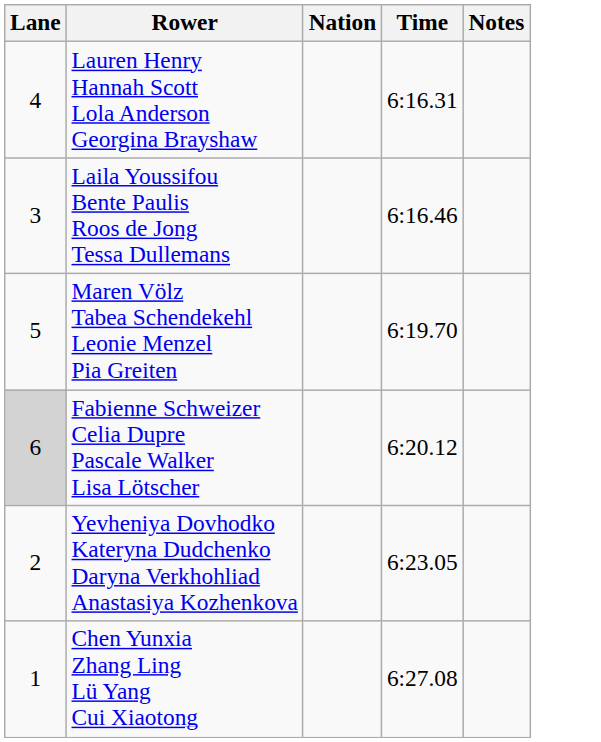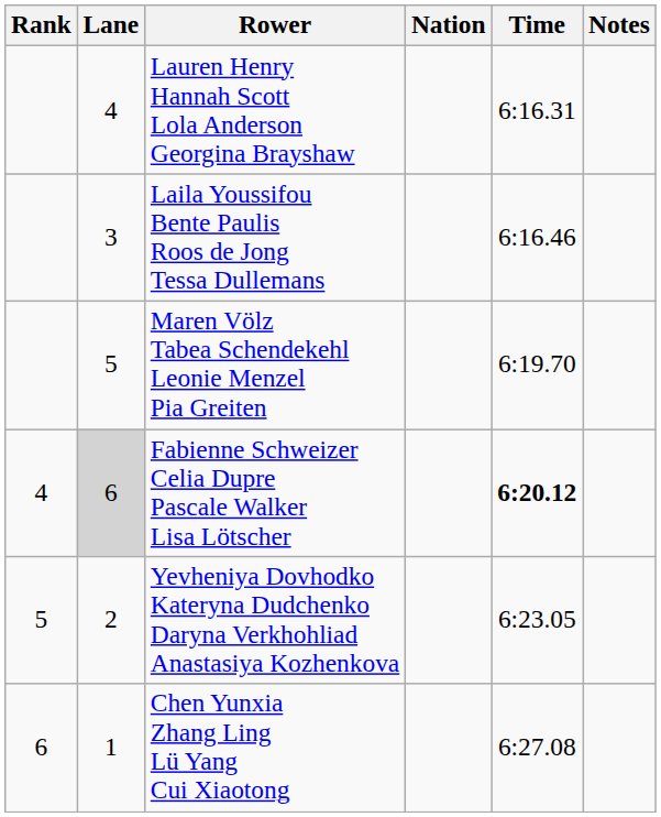+ column: Rank | 4 | 5 | 6
Fabienne Schweizer Celia Dupre Pascale Walker Lisa Lötscher | Time: normal -> bold
